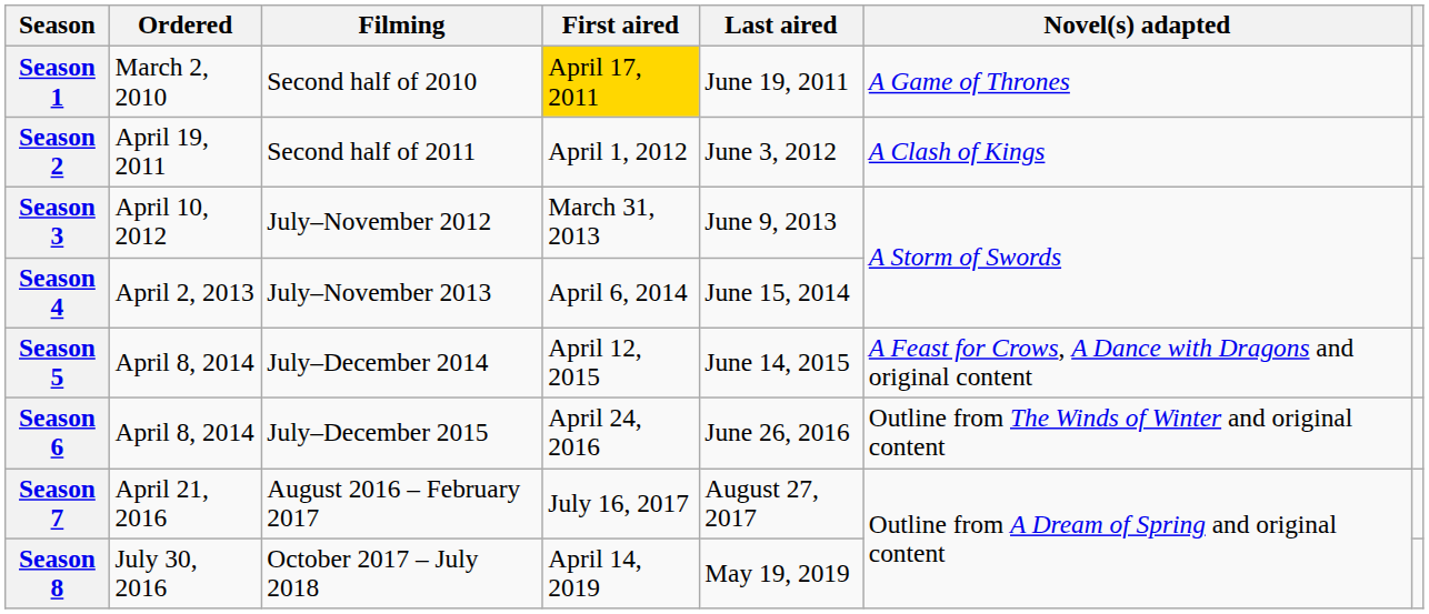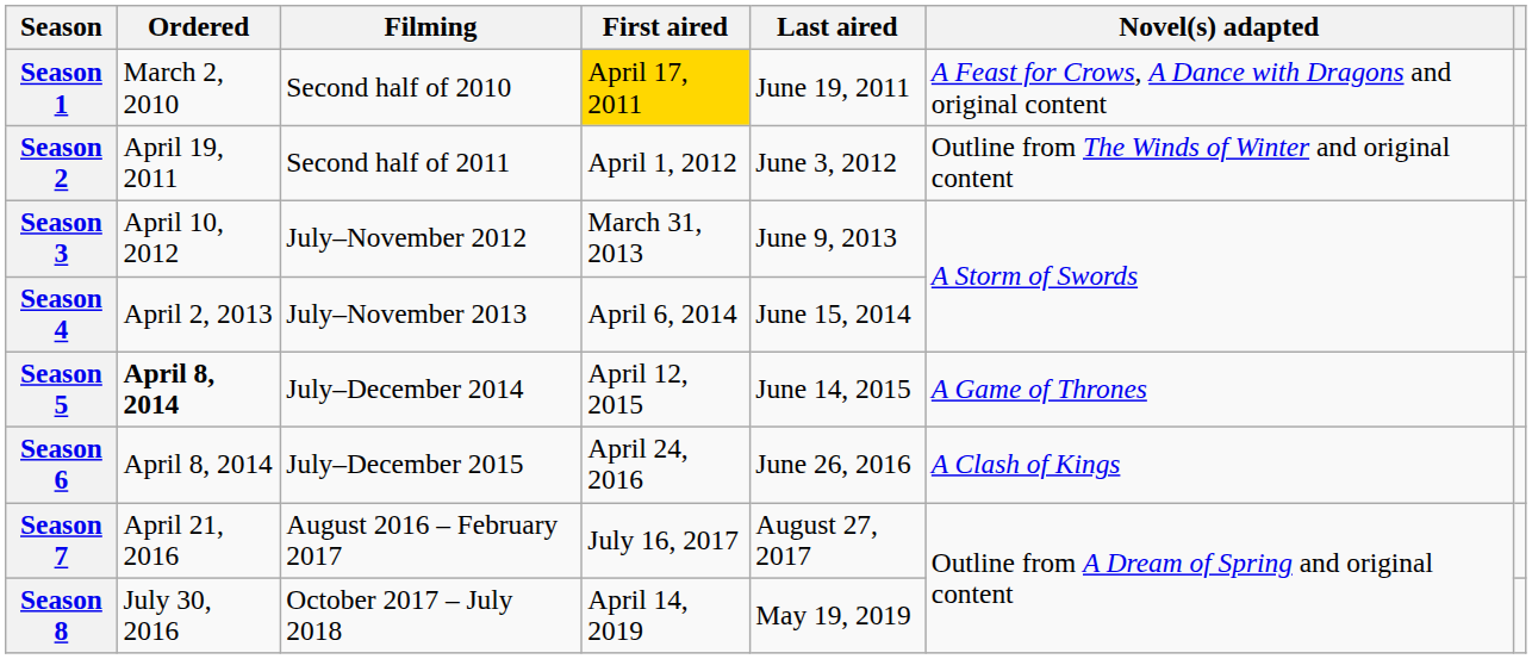Season 1 | Novel(s) adapted: A Game of Thrones -> A Feast for Crows, A Dance with Dragons and original content
Season 2 | Novel(s) adapted: A Clash of Kings -> Outline from The Winds of Winter and original content
Season 5 | Ordered: normal -> bold
Season 5 | Novel(s) adapted: A Feast for Crows, A Dance with Dragons and original content -> A Game of Thrones
Season 6 | Novel(s) adapted: Outline from The Winds of Winter and original content -> A Clash of Kings
